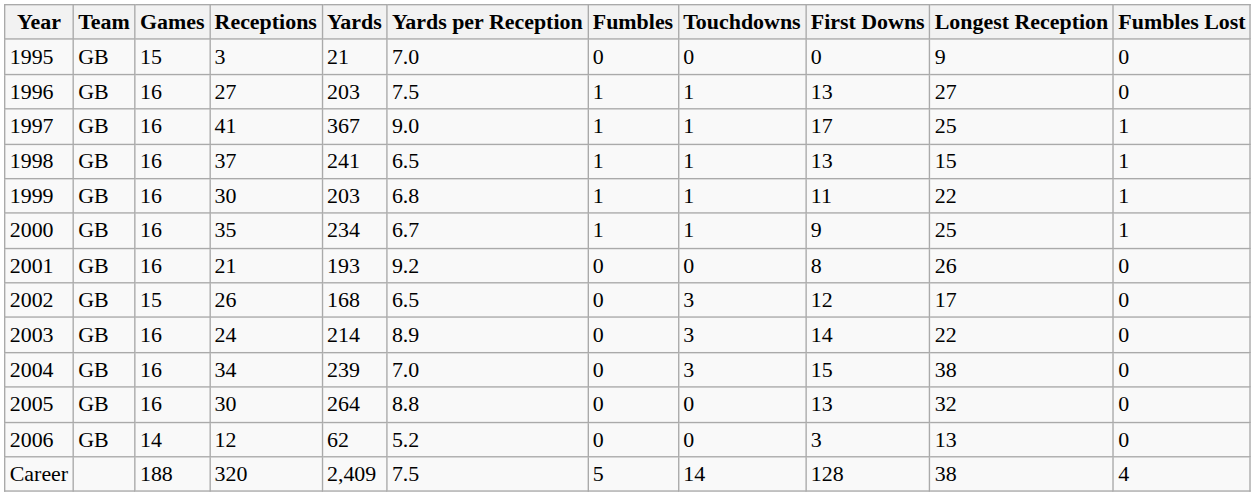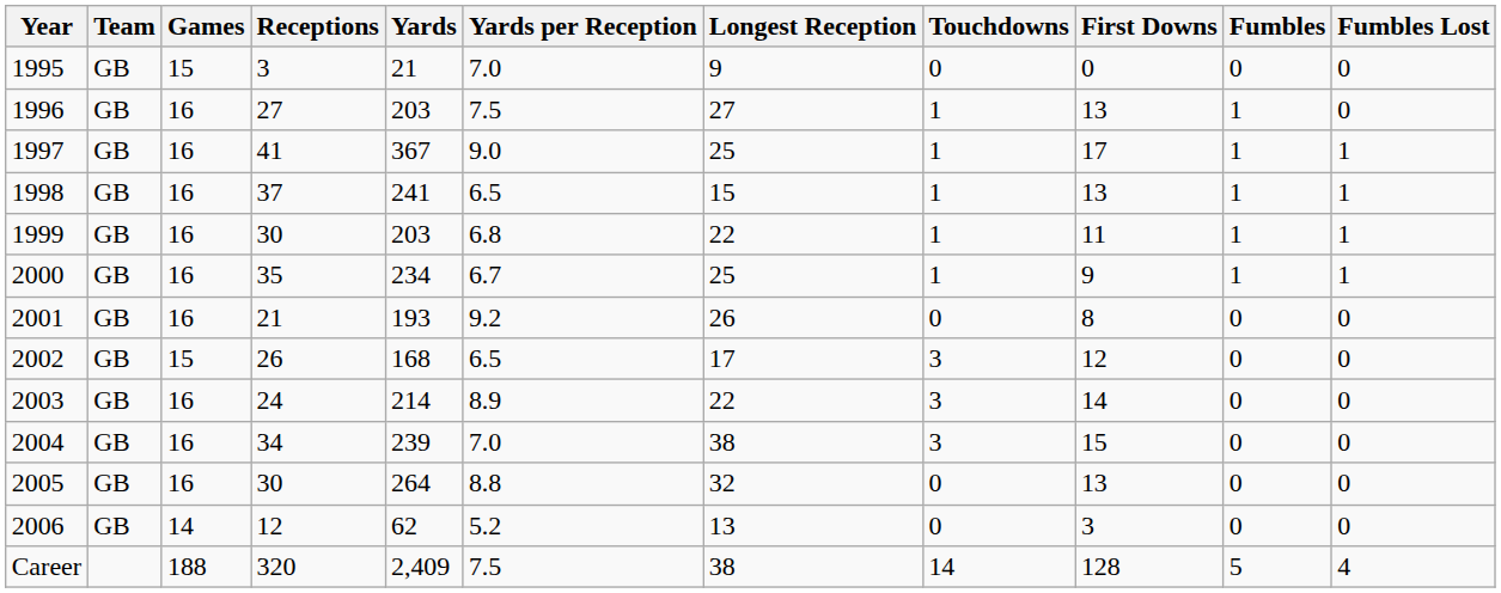columns swapped: Longest Reception <-> Fumbles
